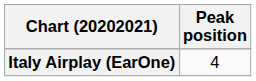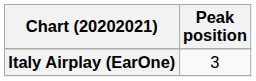Italy Airplay (EarOne) | Peak position: 4 -> 3
